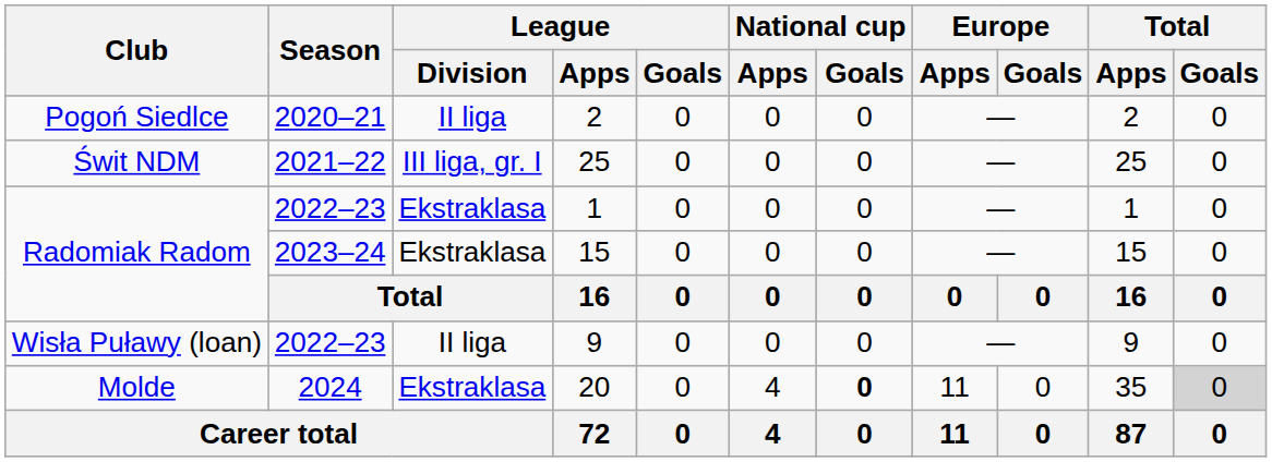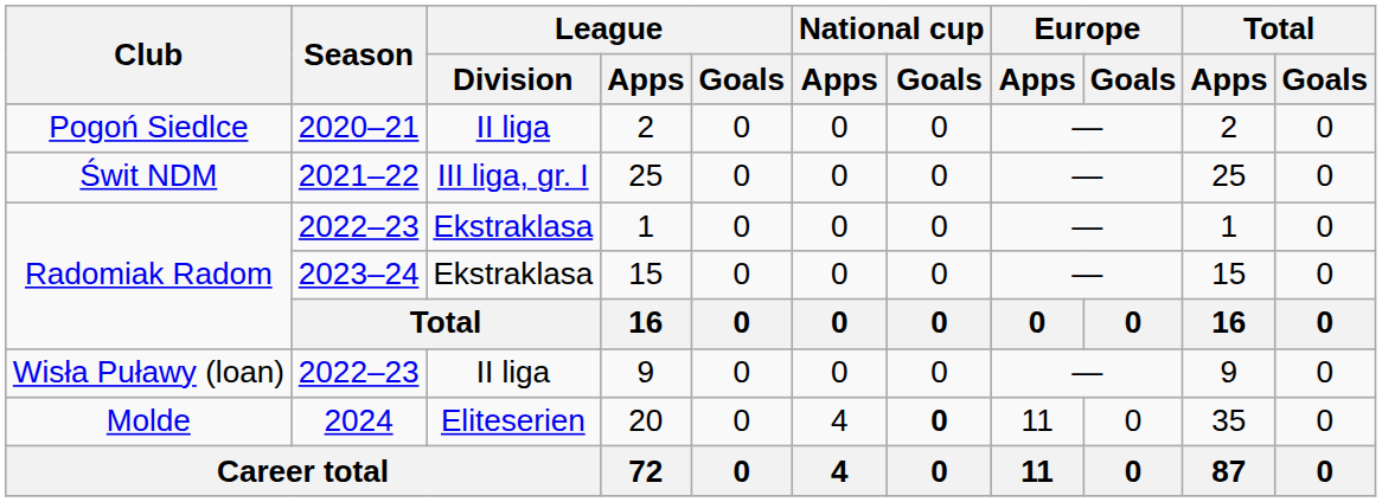20 | League / Division: Ekstraklasa -> Eliteserien
20 | Total / Goals: lightgrey background -> no background
